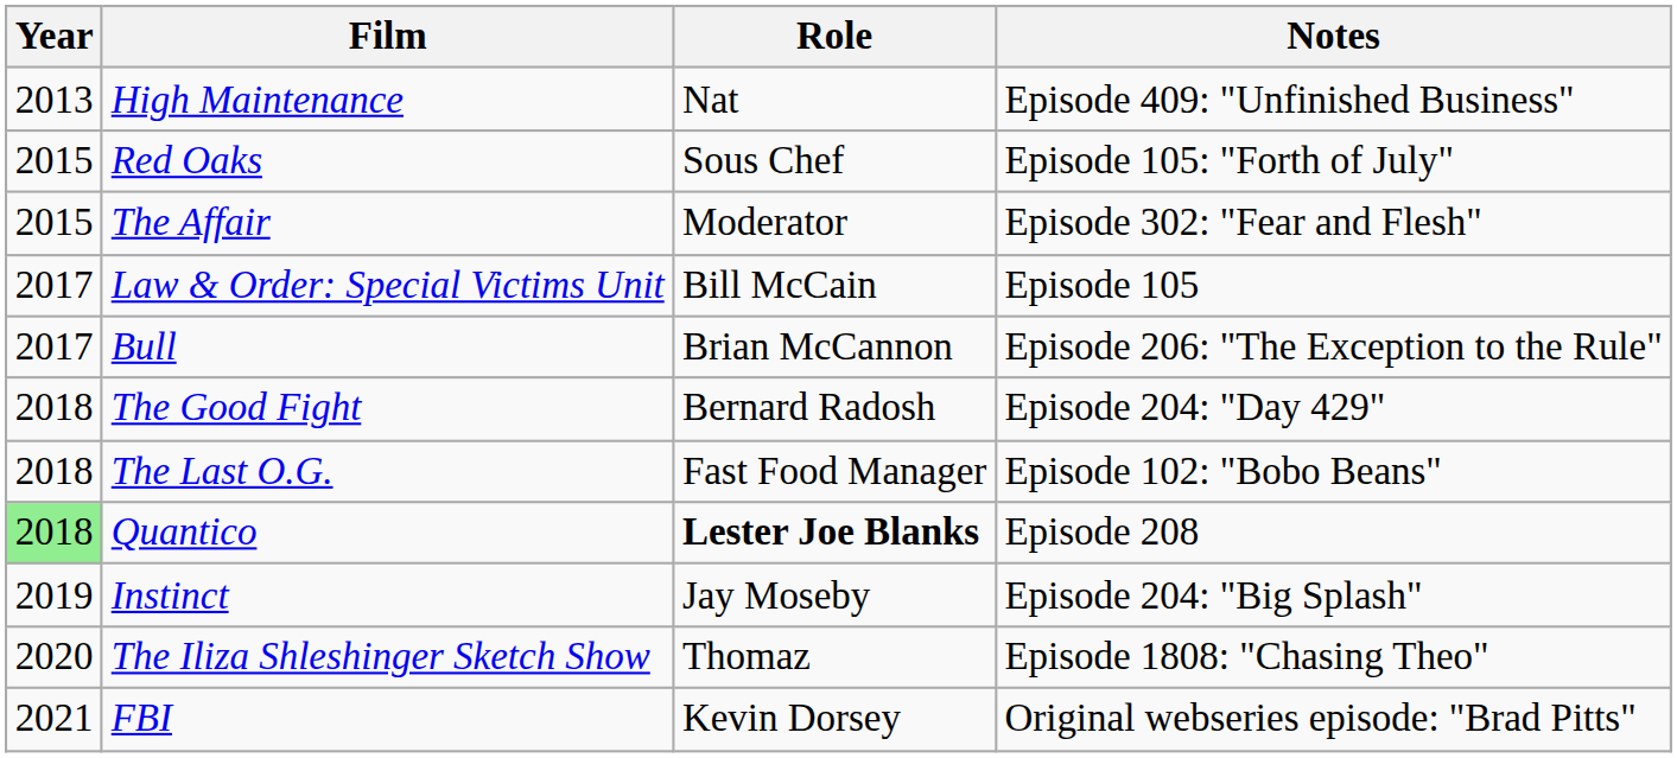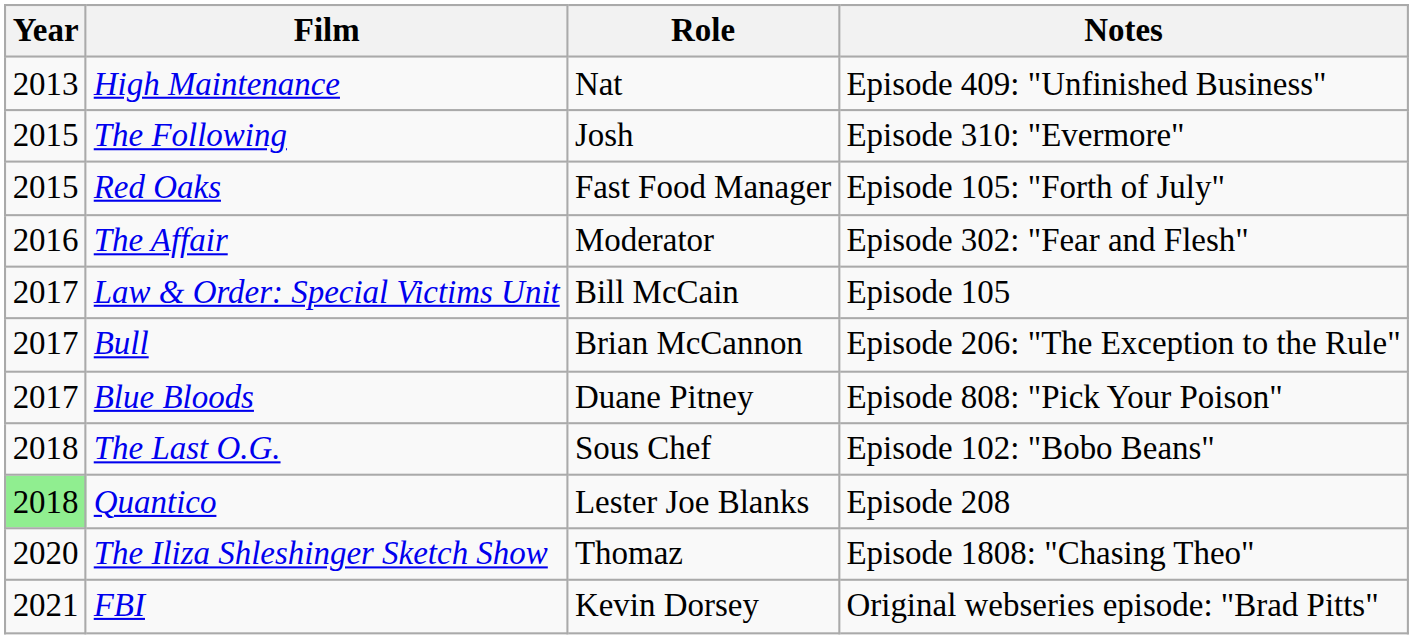+ row: 2015 | The Following | Josh | Episode 310: "Evermore"
Red Oaks | Role: Sous Chef -> Fast Food Manager
The Affair | Year: 2015 -> 2016
+ row: 2017 | Blue Bloods | Duane Pitney | Episode 808: "Pick Your Poison"
- row: 2018 | The Good Fight | Bernard Radosh | Episode 204: "Day 429"
The Last O.G. | Role: Fast Food Manager -> Sous Chef
Quantico | Role: bold -> normal
- row: 2019 | Instinct | Jay Moseby | Episode 204: "Big Splash"
